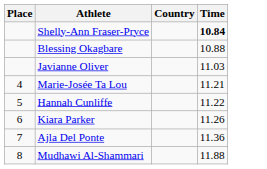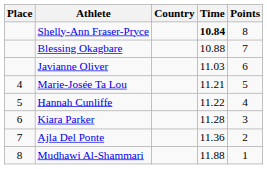+ column: Points | 8 | 7 | 6 | 5 | 4 | 3 | 2 | 1
Kiara Parker | Time: 11.26 -> 11.28
